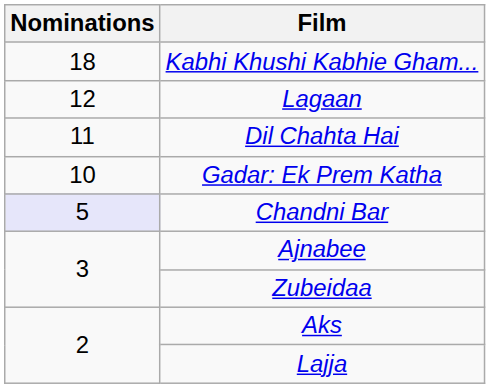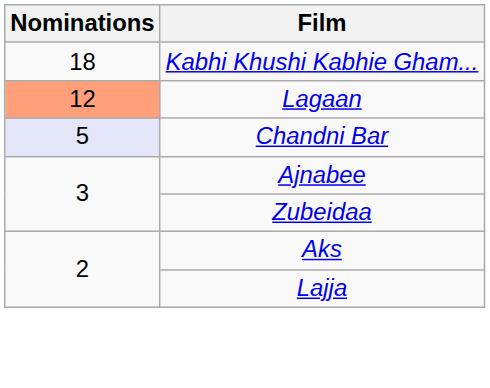Lagaan | Nominations: no background -> lightsalmon background
- row: 11 | Dil Chahta Hai
- row: 10 | Gadar: Ek Prem Katha
